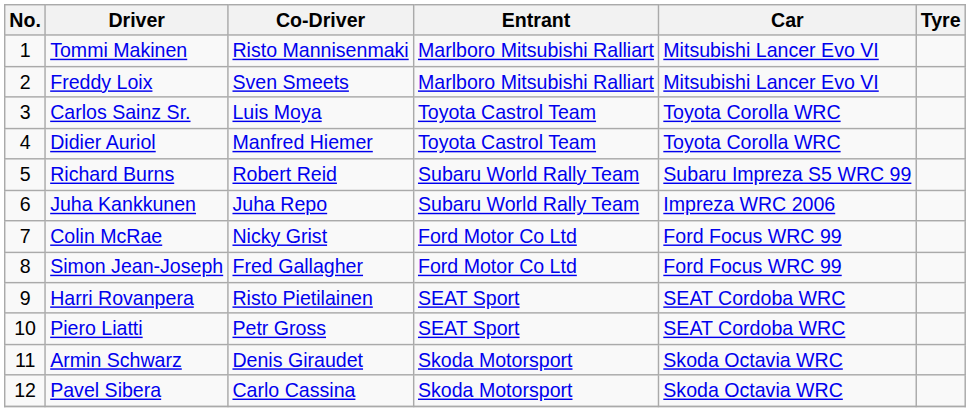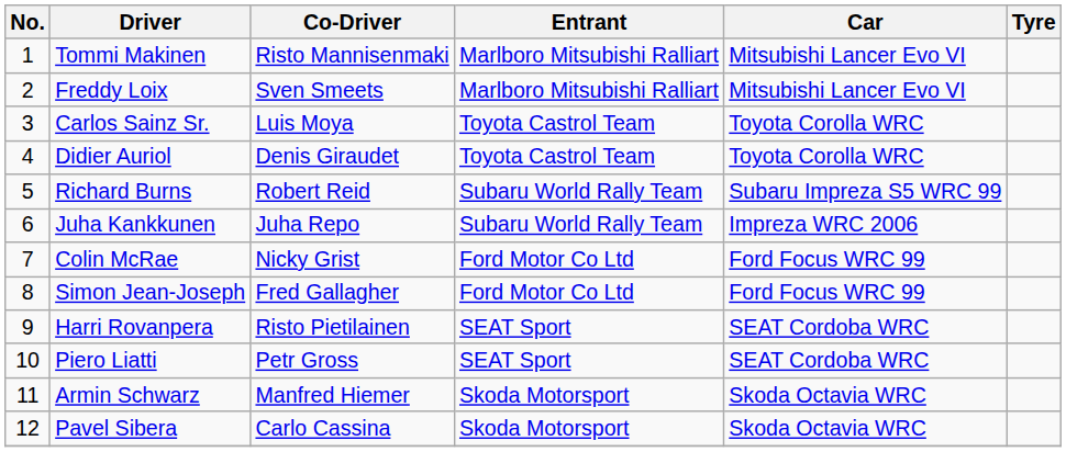Didier Auriol | Co-Driver: Manfred Hiemer -> Denis Giraudet
Armin Schwarz | Co-Driver: Denis Giraudet -> Manfred Hiemer
